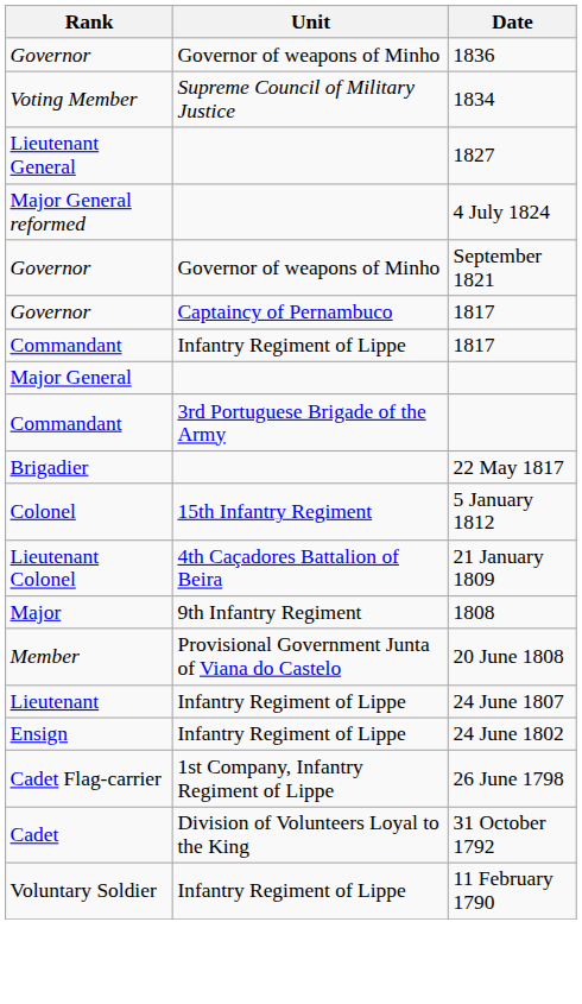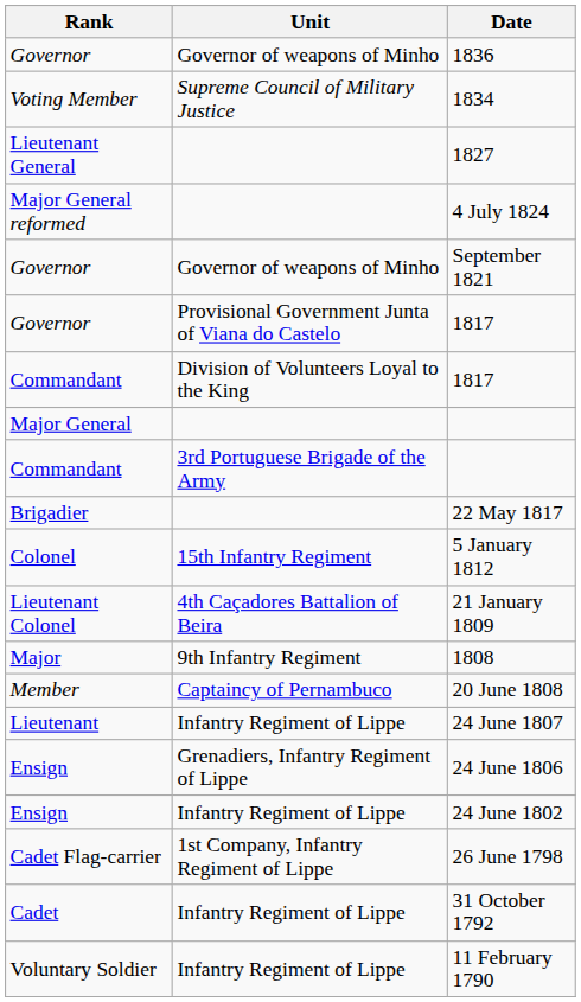Governor / 1817 | Unit: Captaincy of Pernambuco -> Provisional Government Junta of Viana do Castelo
Commandant / 1817 | Unit: Infantry Regiment of Lippe -> Division of Volunteers Loyal to the King
20 June 1808 | Unit: Provisional Government Junta of Viana do Castelo -> Captaincy of Pernambuco
+ row: Ensign | Grenadiers, Infantry Regiment of Lippe | 24 June 1806
31 October 1792 | Unit: Division of Volunteers Loyal to the King -> Infantry Regiment of Lippe
